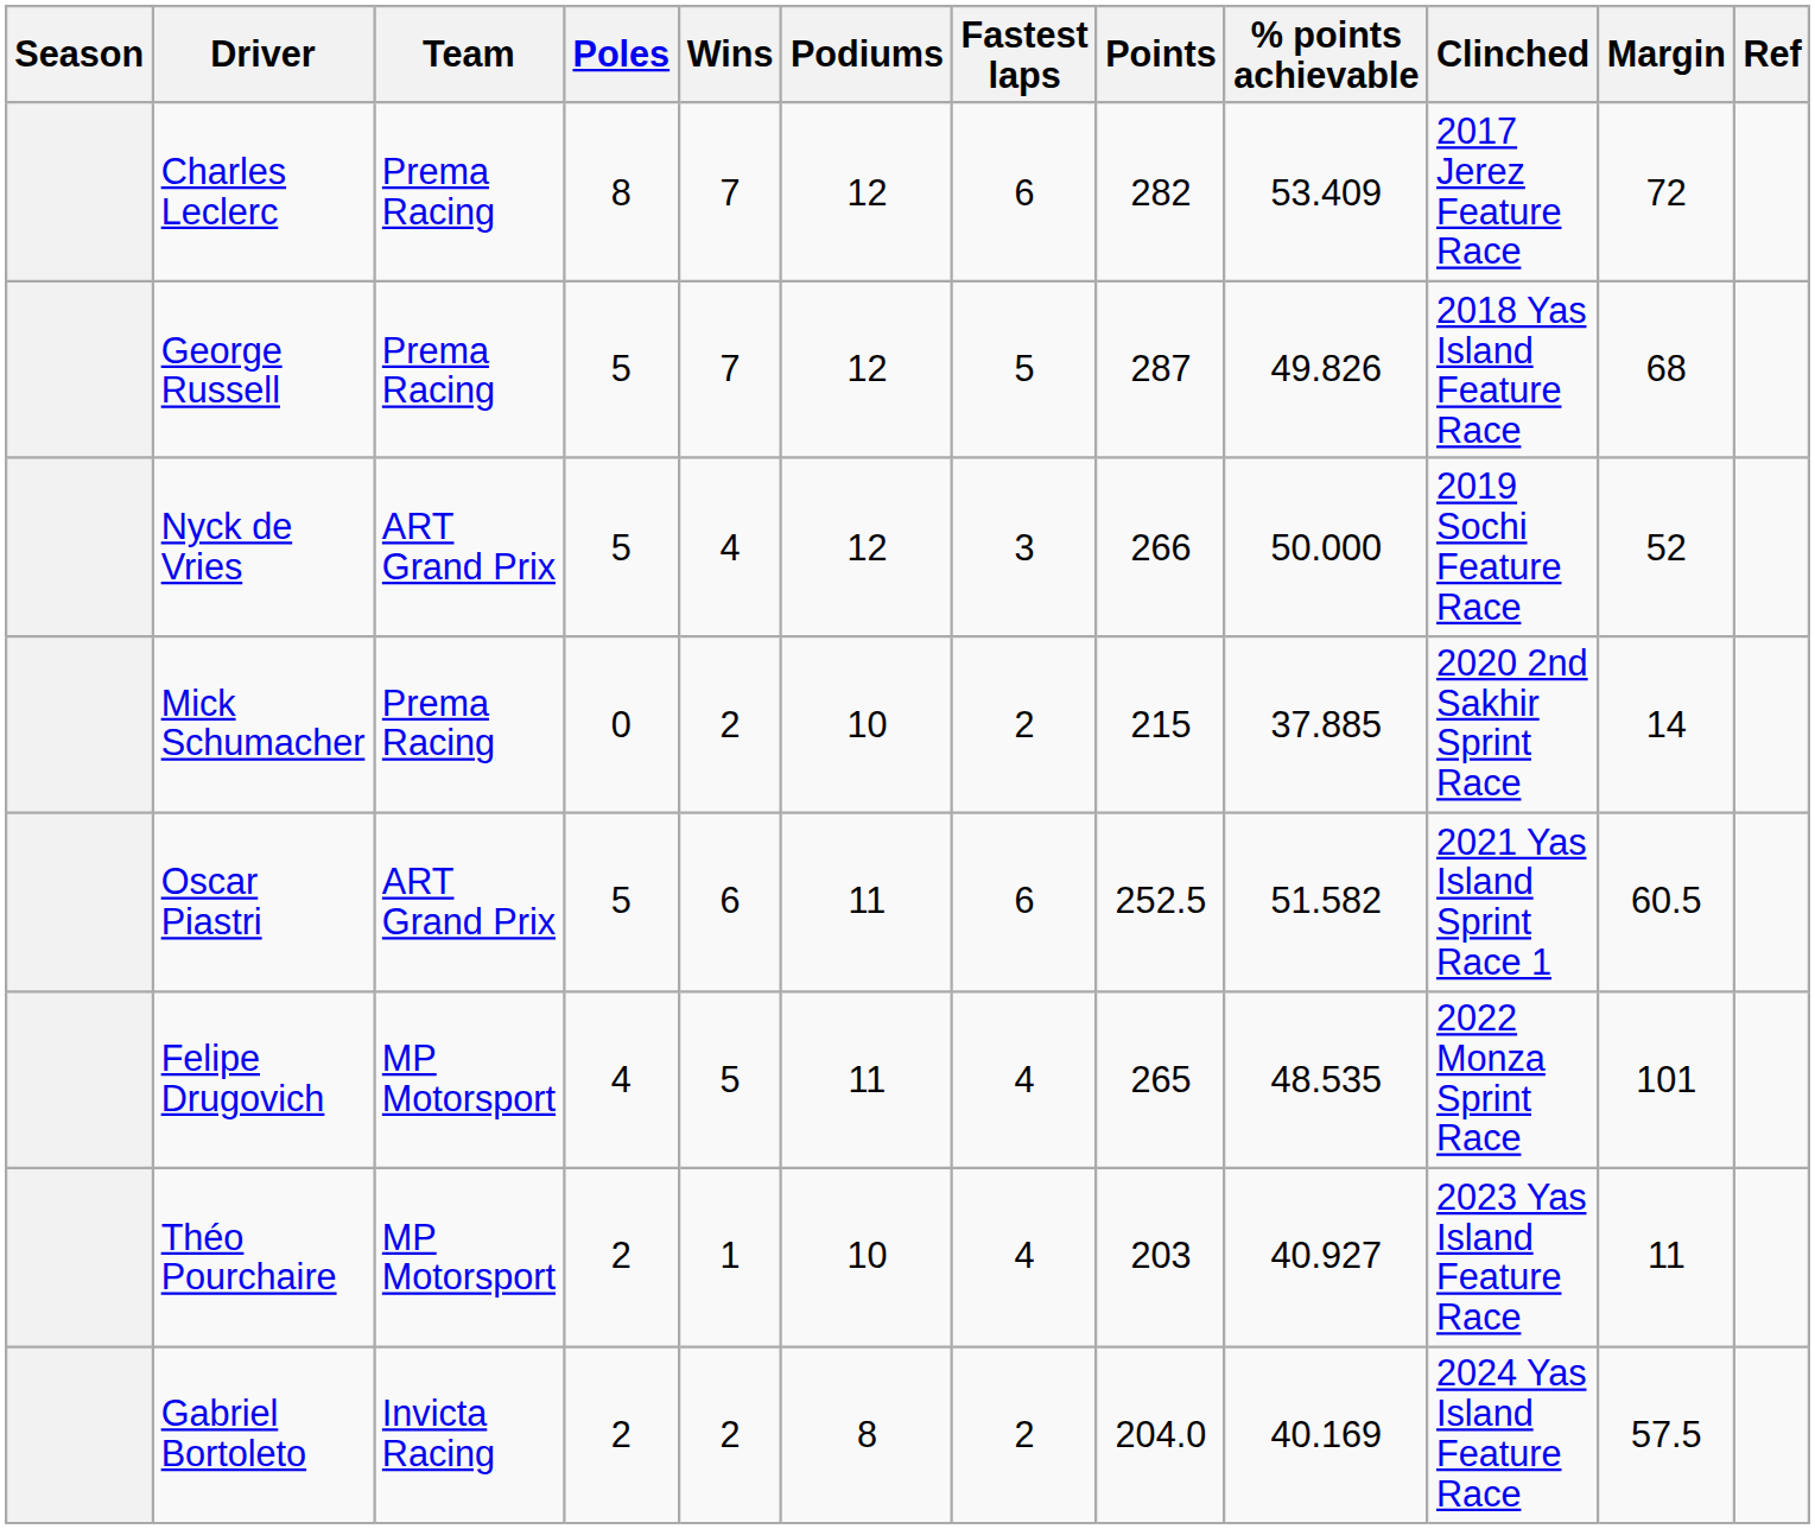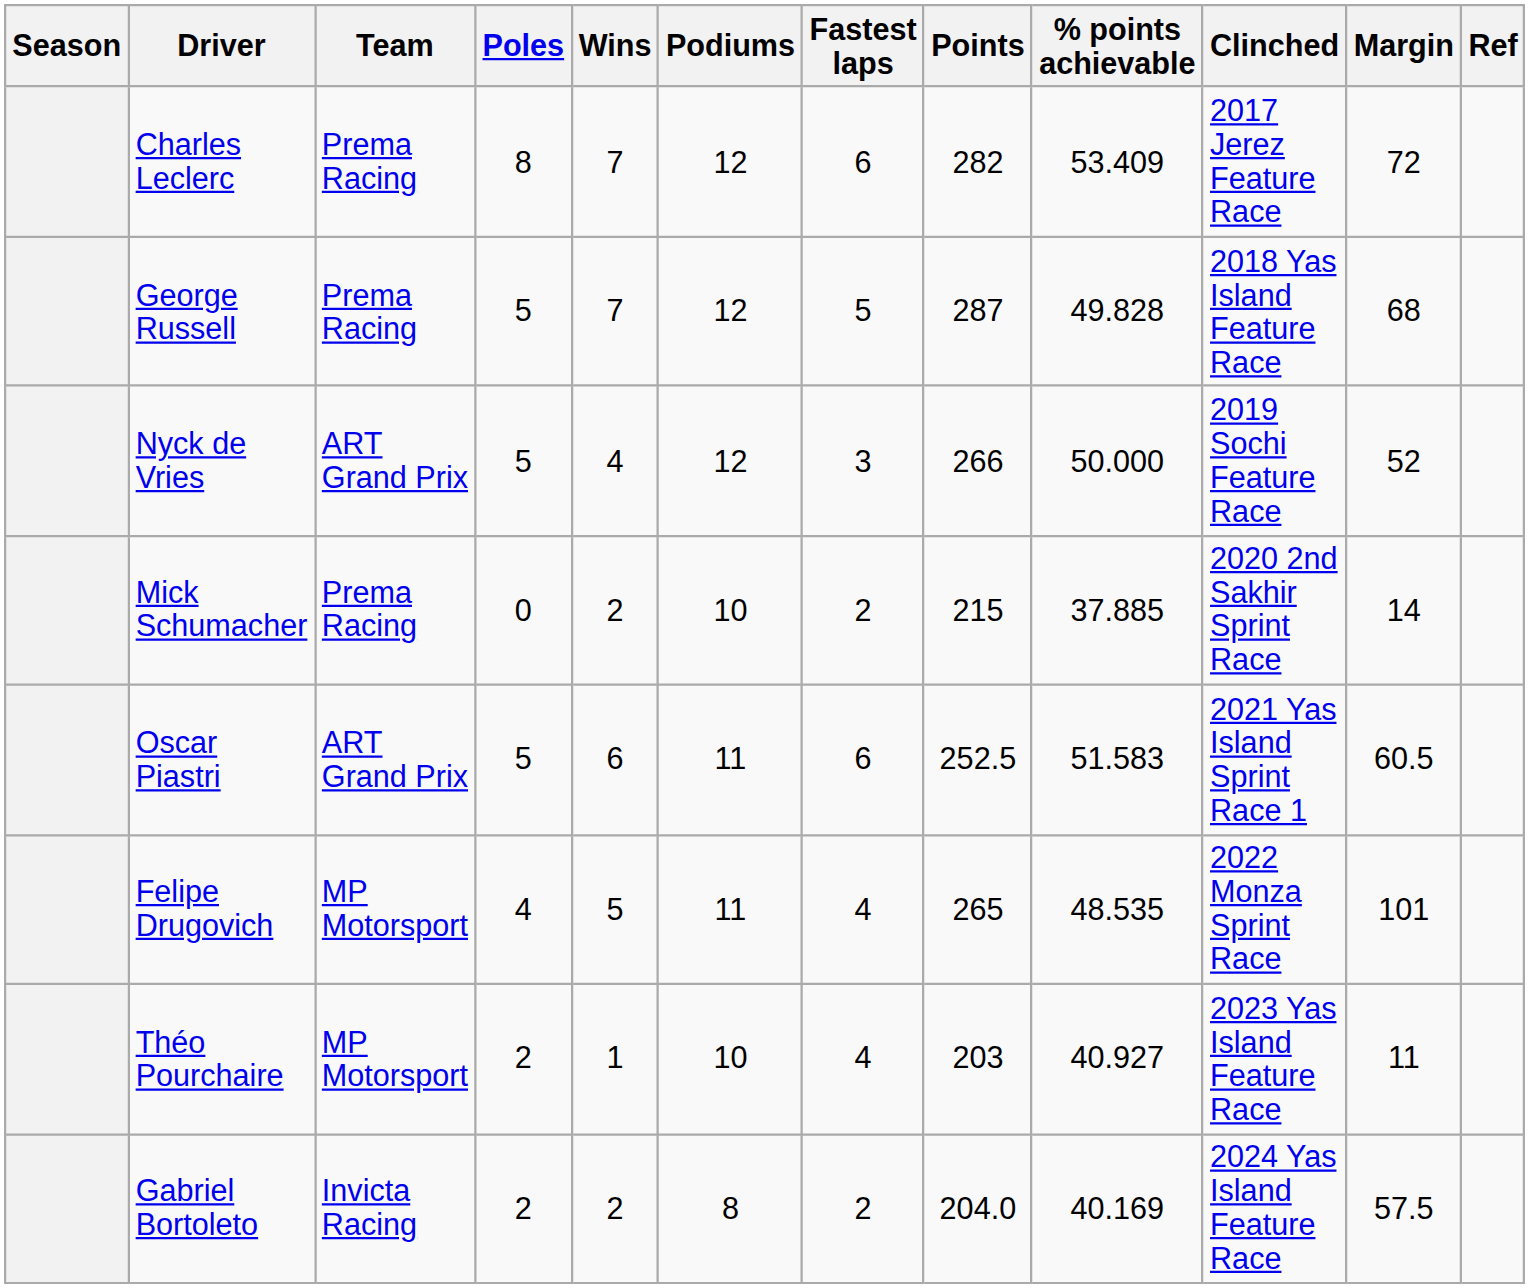George Russell | % points achievable: 49.826 -> 49.828
Oscar Piastri | % points achievable: 51.582 -> 51.583
